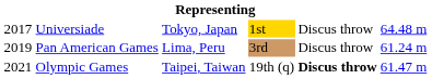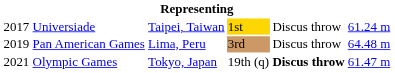Universiade | column 3: Tokyo, Japan -> Taipei, Taiwan
Universiade | column 6: 64.48 m -> 61.24 m
Pan American Games | column 6: 61.24 m -> 64.48 m
Olympic Games | column 3: Taipei, Taiwan -> Tokyo, Japan
